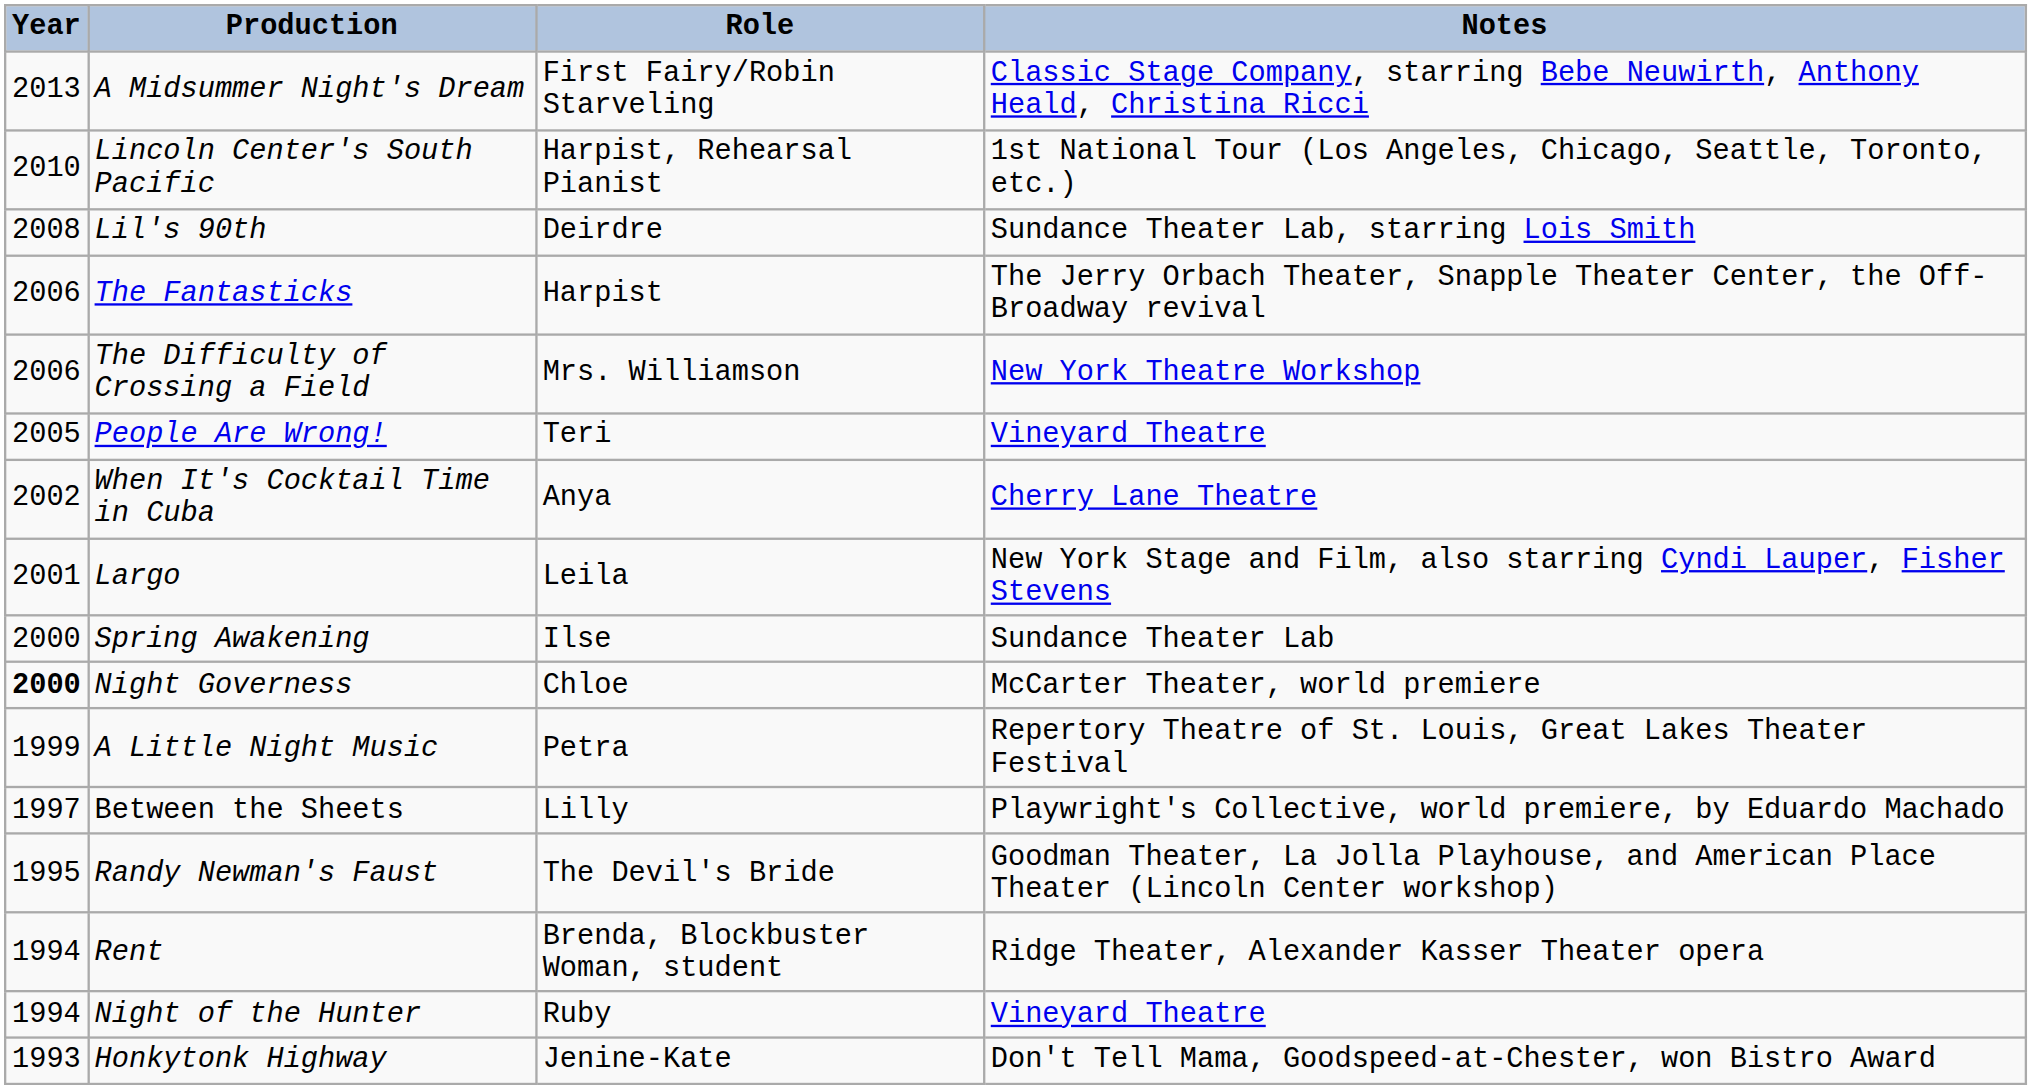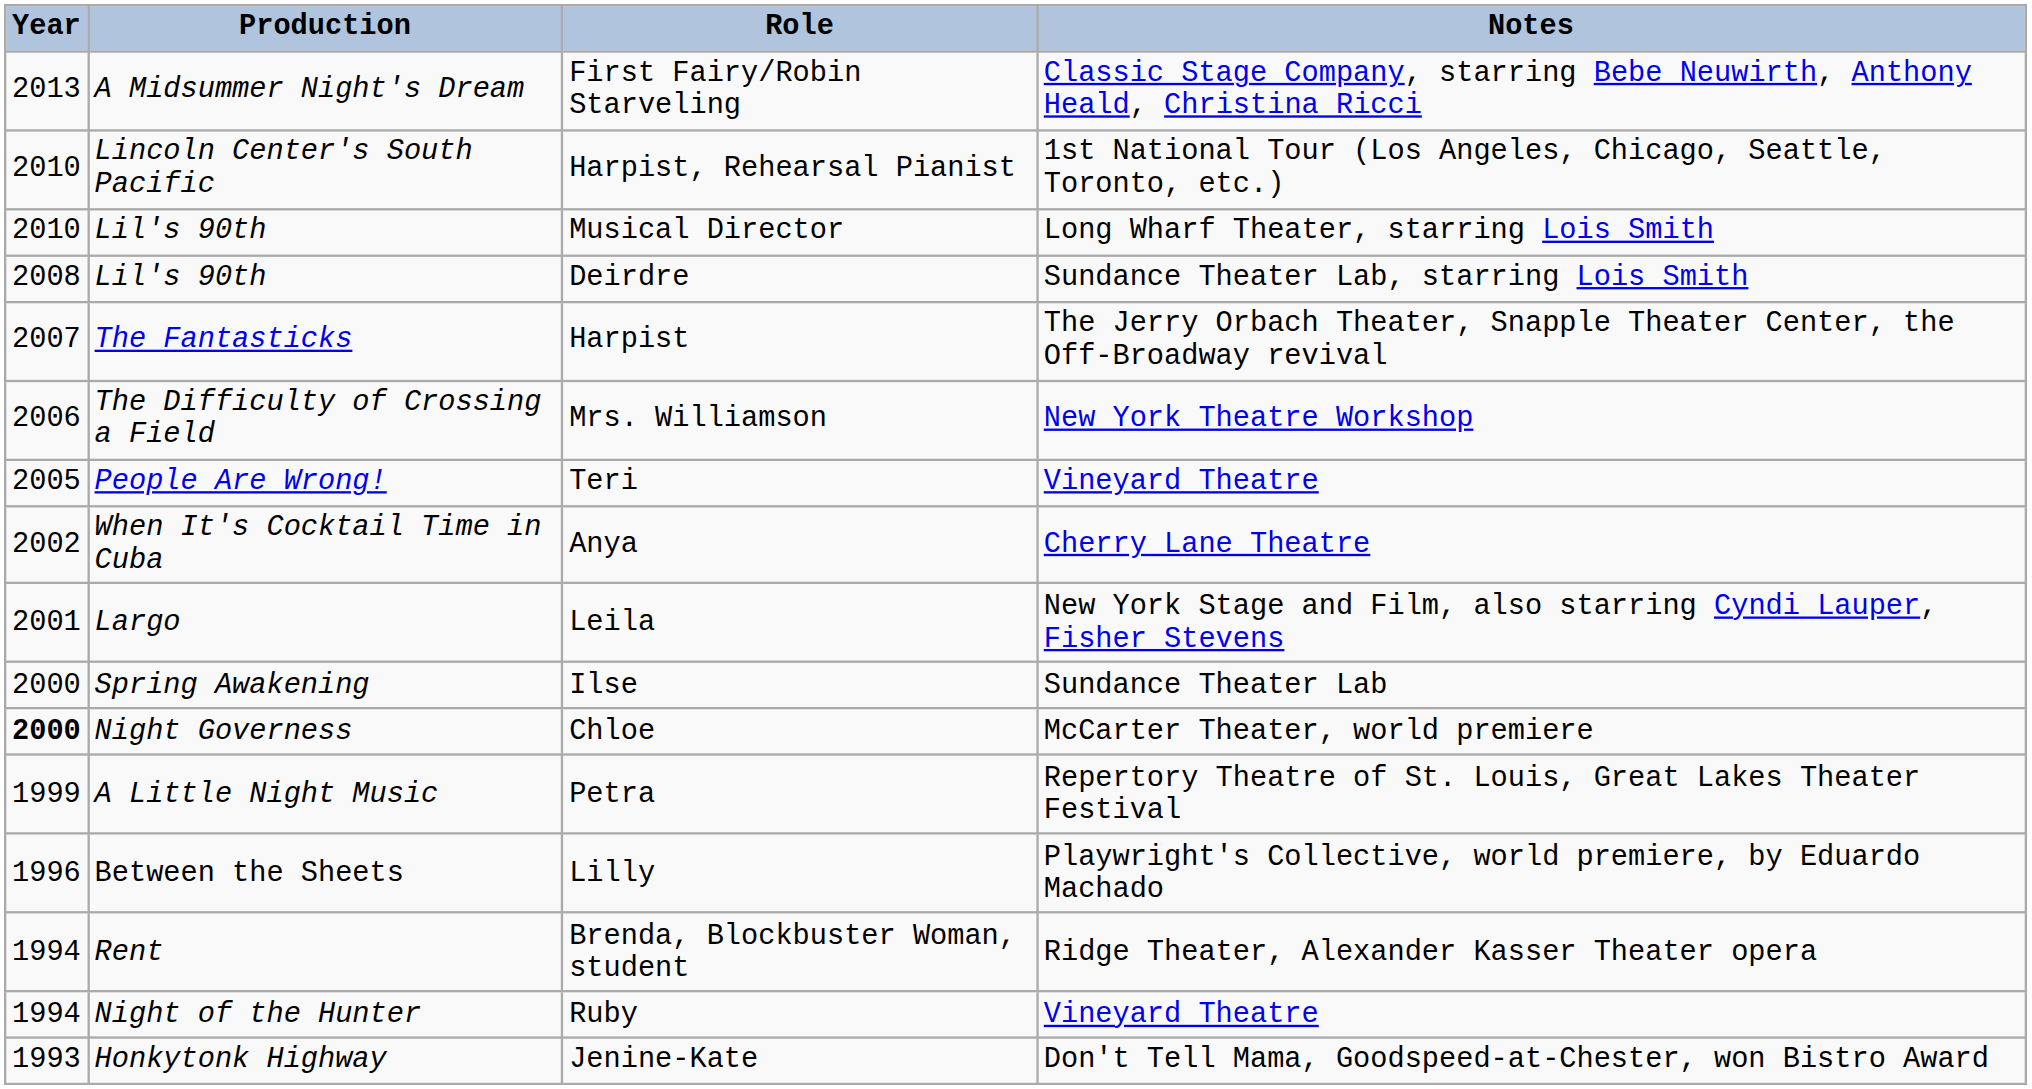+ row: 2010 | Lil's 90th | Musical Director | Long Wharf Theater, starring Lois Smith
Harpist | Year: 2006 -> 2007
Lilly | Year: 1997 -> 1996
- row: 1995 | Randy Newman's Faust | The Devil's Bride | Goodman Theater, La Jolla Playhouse, and American Place Theater (Lincoln Center workshop)
